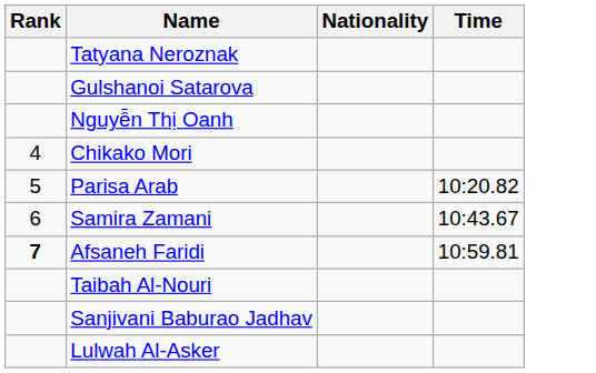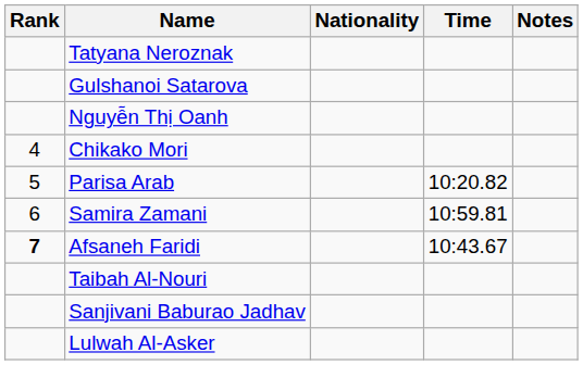+ column: Notes
Samira Zamani | Time: 10:43.67 -> 10:59.81
Afsaneh Faridi | Time: 10:59.81 -> 10:43.67
